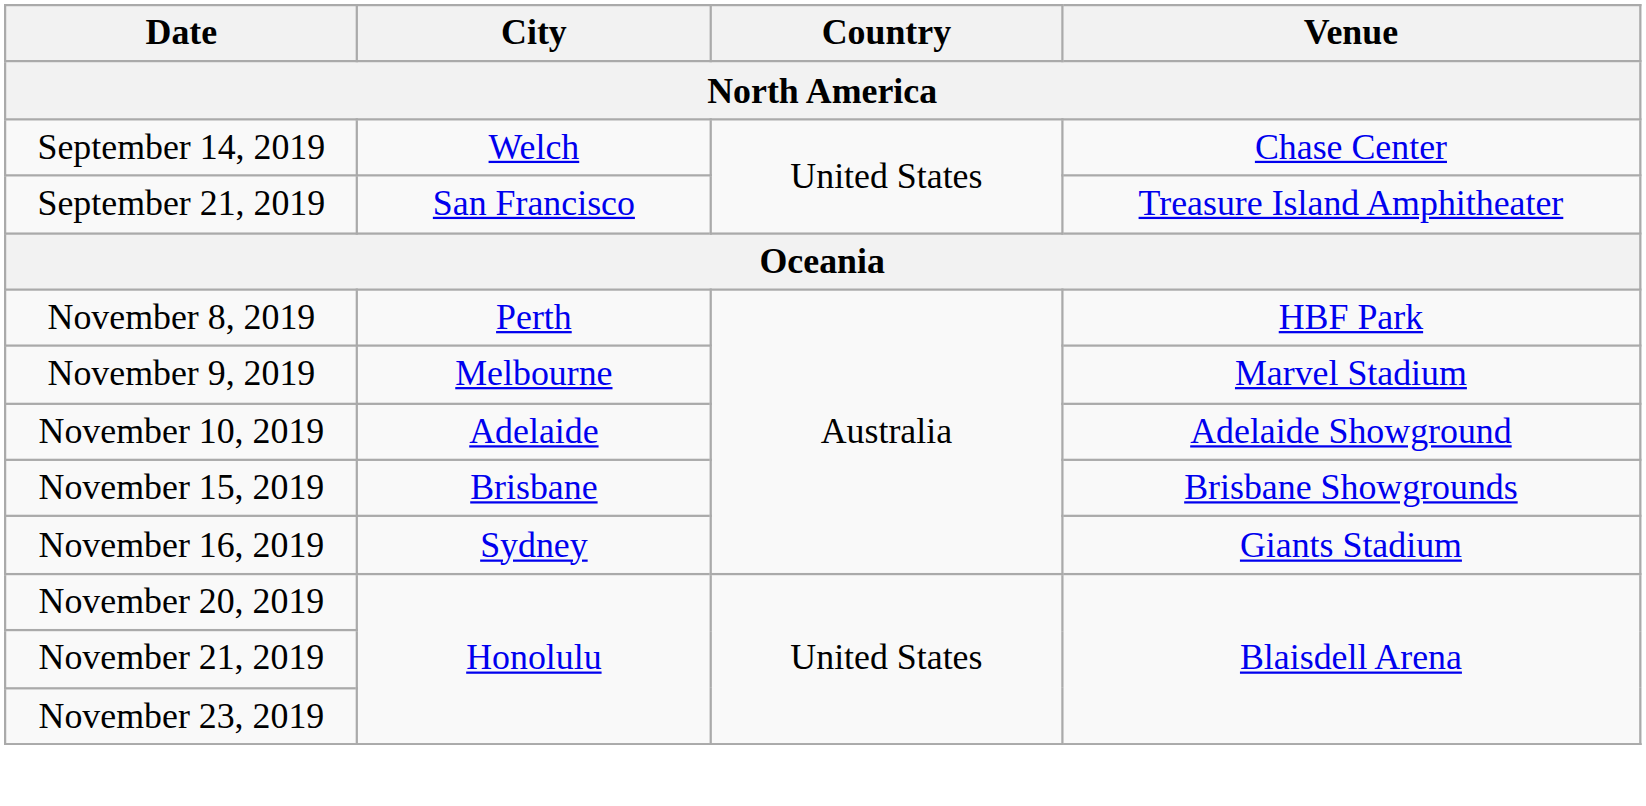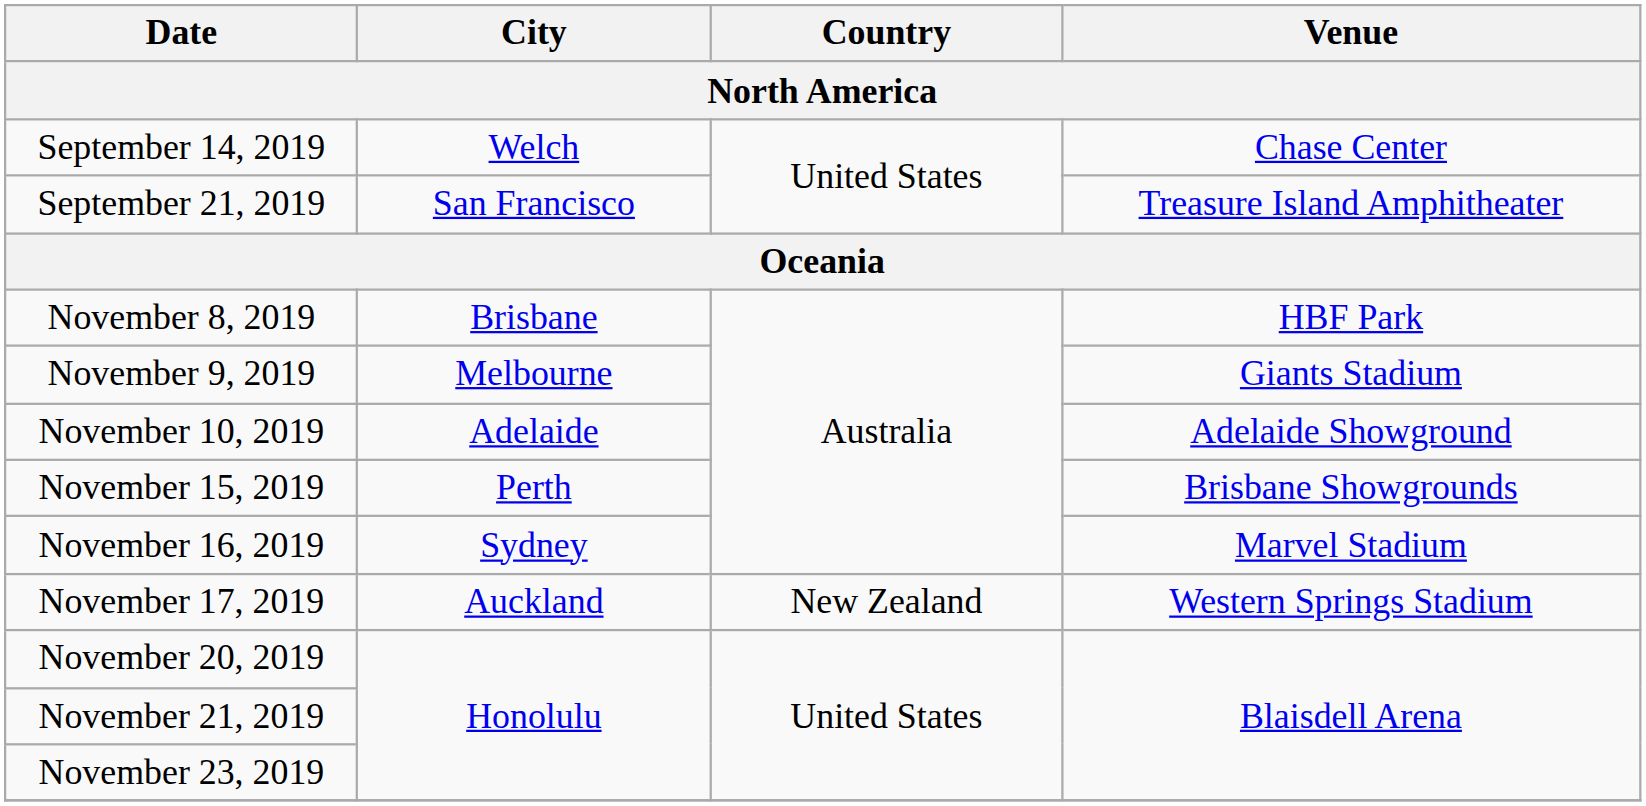November 8, 2019 | City: Perth -> Brisbane
November 9, 2019 | Venue: Marvel Stadium -> Giants Stadium
November 15, 2019 | City: Brisbane -> Perth
November 16, 2019 | Venue: Giants Stadium -> Marvel Stadium
+ row: November 17, 2019 | Auckland | New Zealand | Western Springs Stadium
